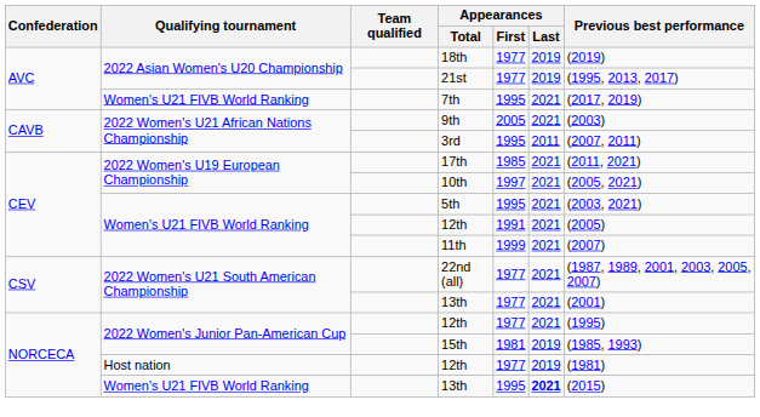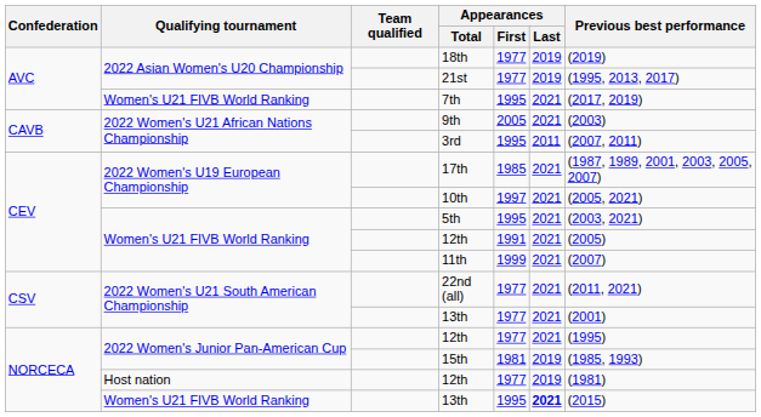17th | Previous best performance: (2011, 2021) -> (1987, 1989, 2001, 2003, 2005, 2007)
22nd (all) | Previous best performance: (1987, 1989, 2001, 2003, 2005, 2007) -> (2011, 2021)
